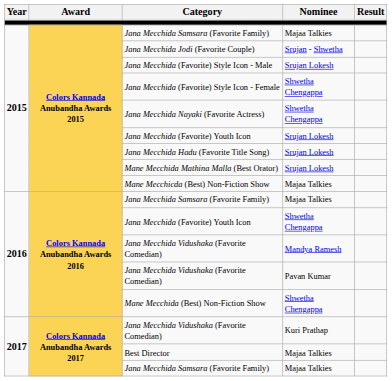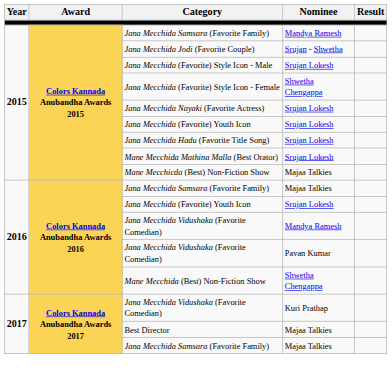2015 / Jana Mecchida Samsara (Favorite Family) | Nominee: Majaa Talkies -> Mandya Ramesh
Jana Mecchida Nayaki (Favorite Actress) | Nominee: Shwetha Chengappa -> Srujan Lokesh
2016 / Jana Mecchida (Favorite) Youth Icon | Nominee: Shwetha Chengappa -> Srujan Lokesh
